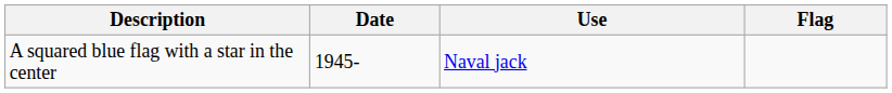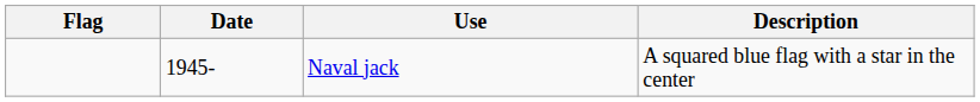columns swapped: Flag <-> Description
